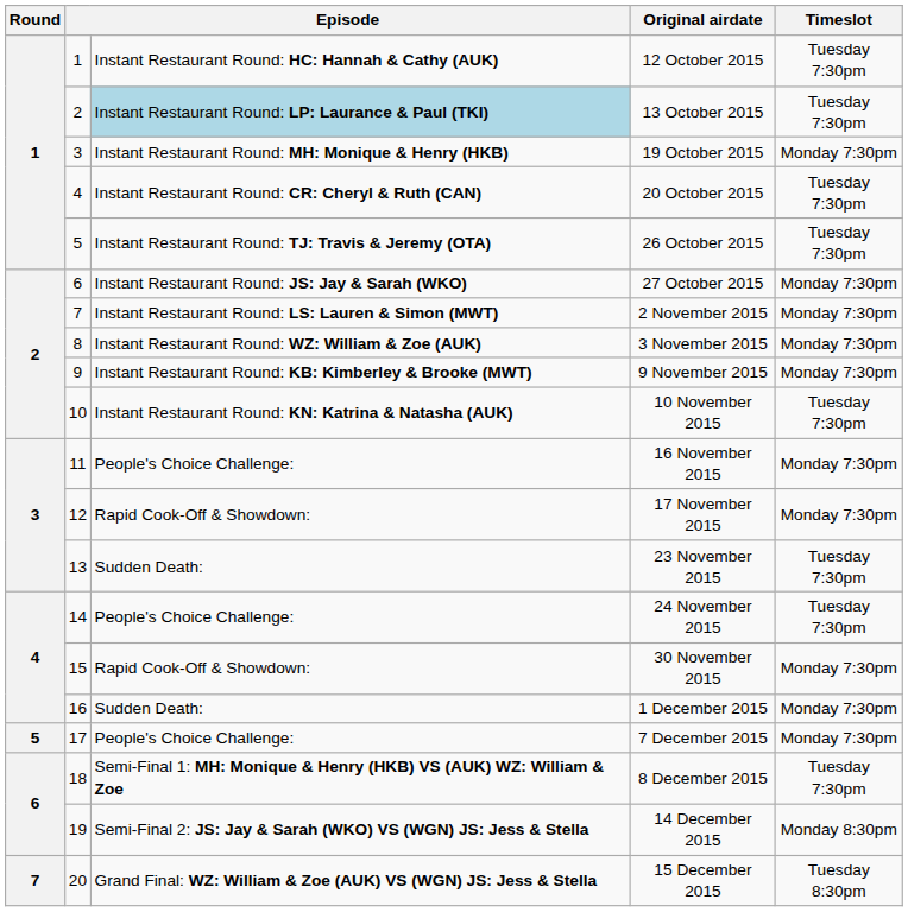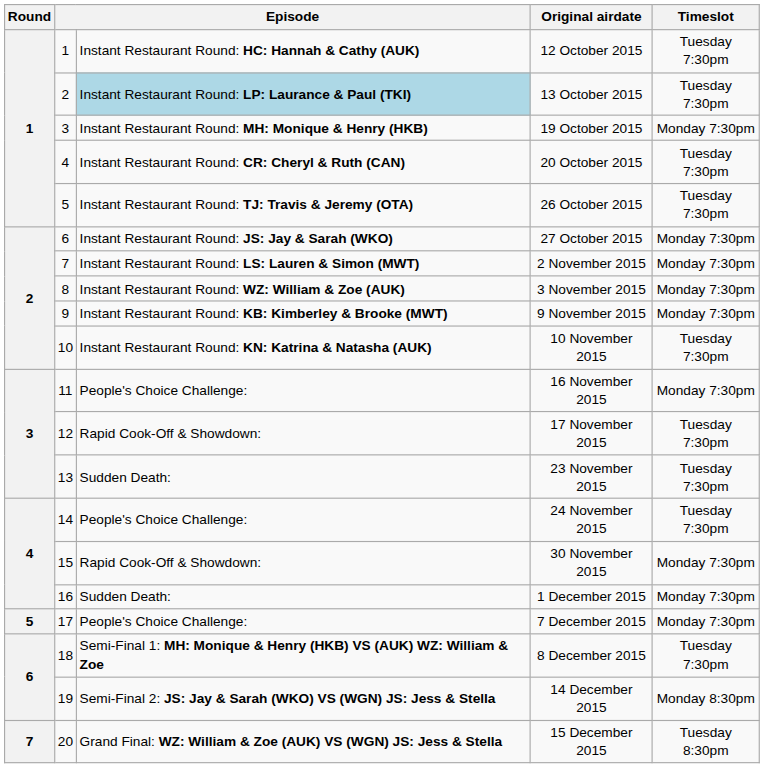17 November 2015 | Timeslot: Monday 7:30pm -> Tuesday 7:30pm
